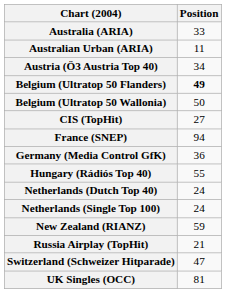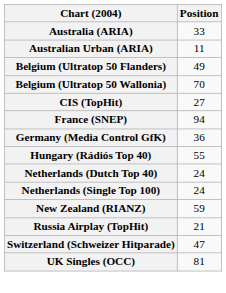- row: Austria (Ö3 Austria Top 40) | 34
Belgium (Ultratop 50 Flanders) | Position: bold -> normal
Belgium (Ultratop 50 Wallonia) | Position: 50 -> 70
